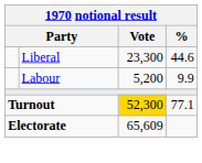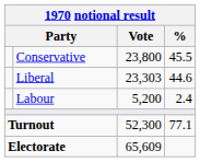+ row: Conservative | 23,800 | 45.5
Liberal | Vote: 23,300 -> 23,303
Labour | %: 9.9 -> 2.4
Turnout | Vote: gold background -> no background
